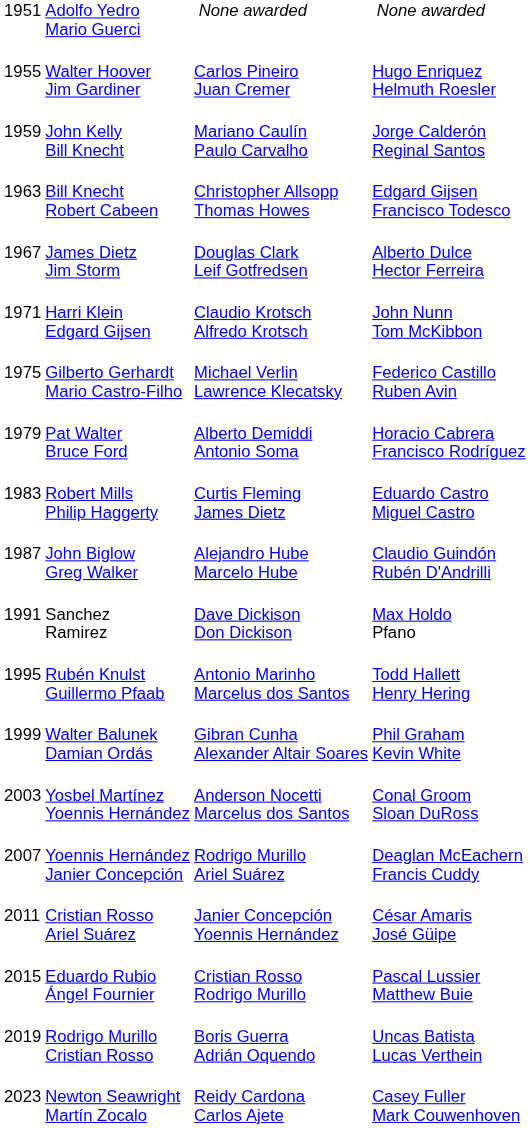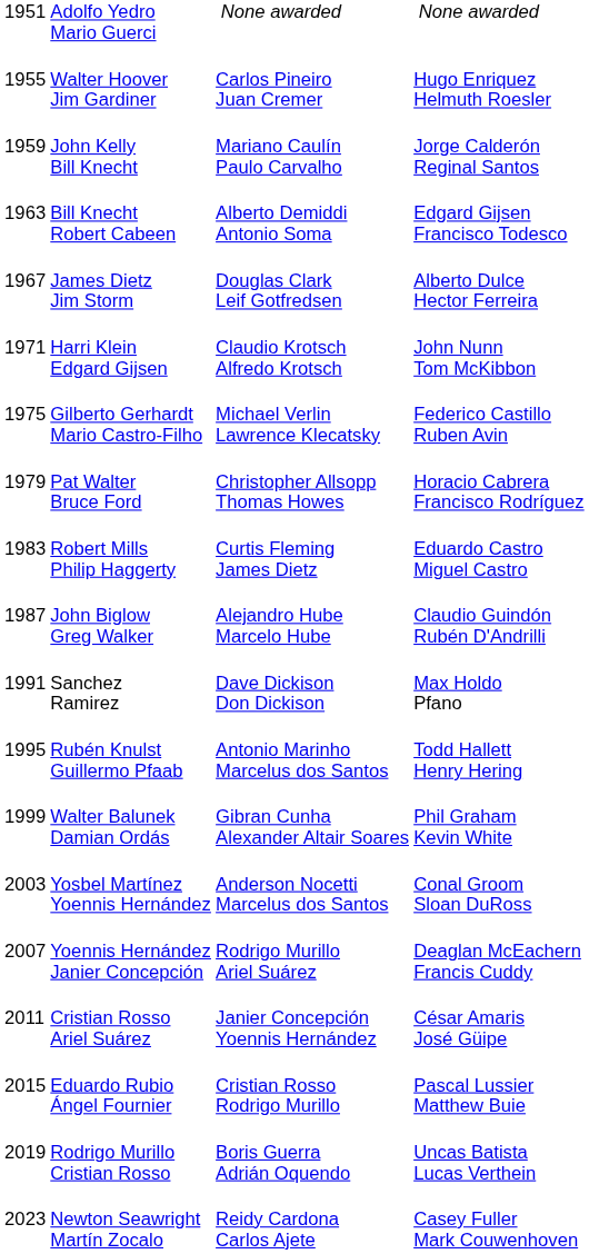Bill Knecht Robert Cabeen | column 3: Christopher Allsopp Thomas Howes -> Alberto Demiddi Antonio Soma
Pat Walter Bruce Ford | column 3: Alberto Demiddi Antonio Soma -> Christopher Allsopp Thomas Howes
